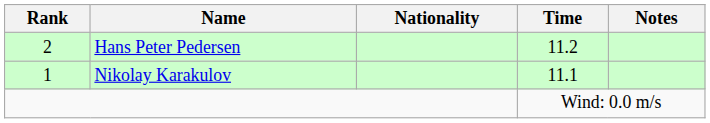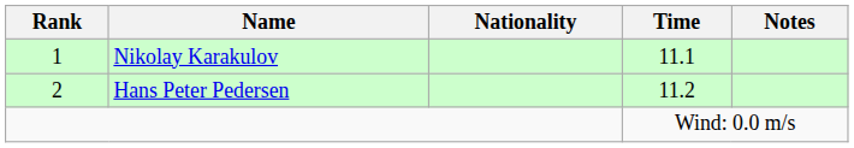rows swapped: Nikolay Karakulov <-> Hans Peter Pedersen
